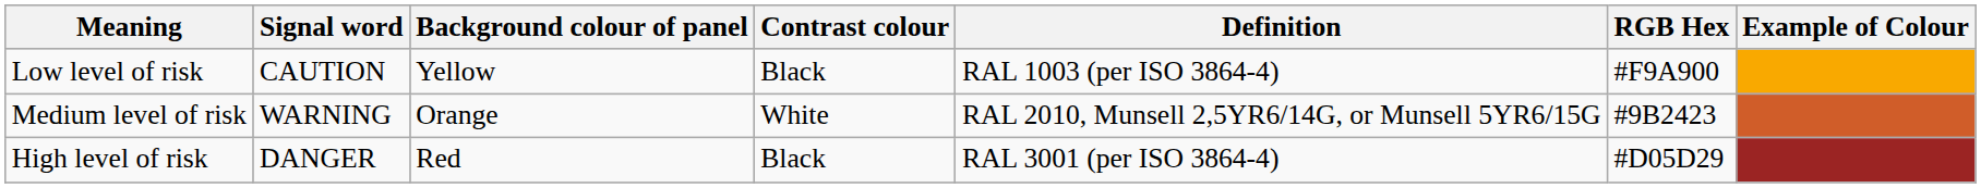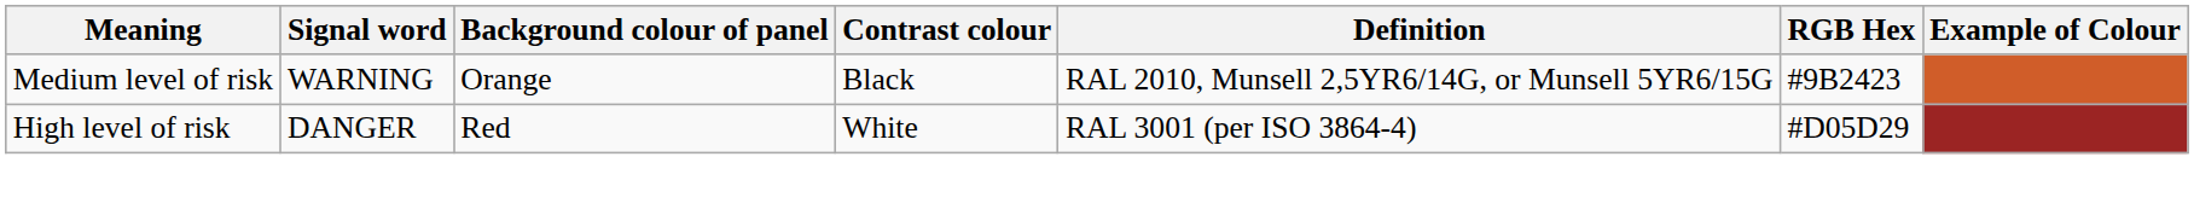- row: Low level of risk | CAUTION | Yellow | Black | RAL 1003 (per ISO 3864-4) | #F9A900
Medium level of risk | Contrast colour: White -> Black
High level of risk | Contrast colour: Black -> White
